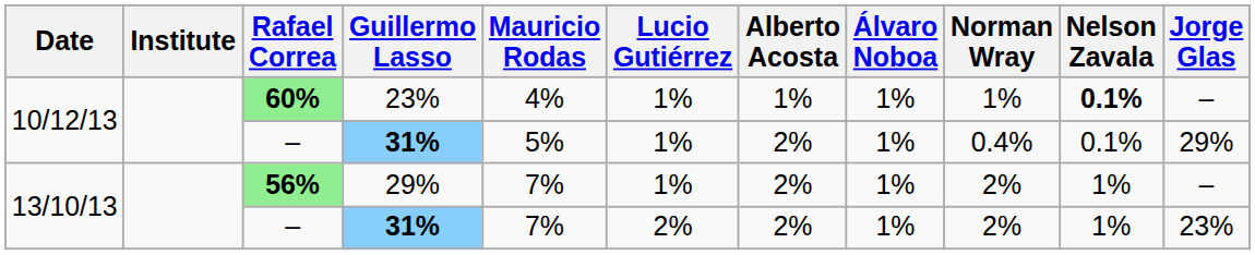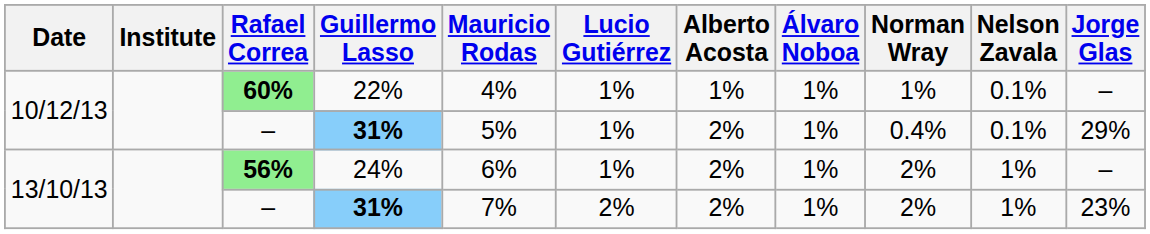60% | Guillermo Lasso: 23% -> 22%
60% | Nelson Zavala: bold -> normal
56% | Guillermo Lasso: 29% -> 24%
56% | Mauricio Rodas: 7% -> 6%
